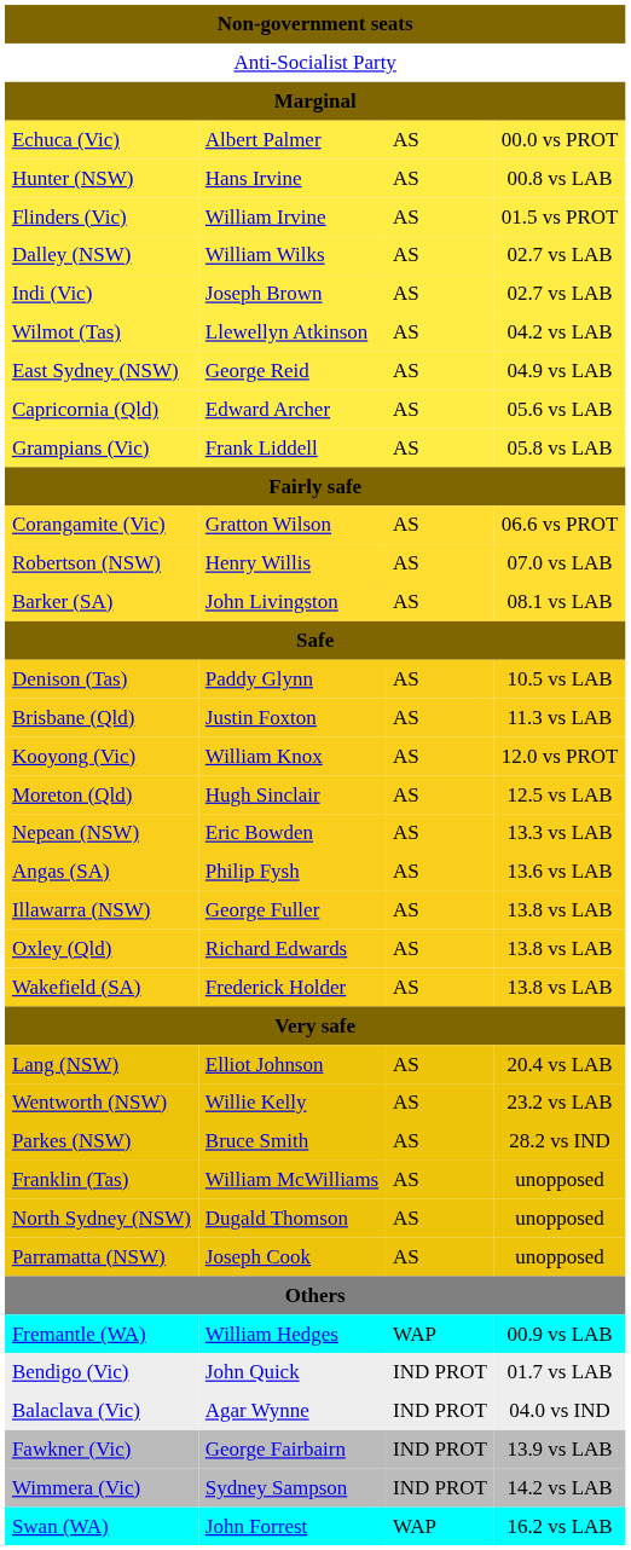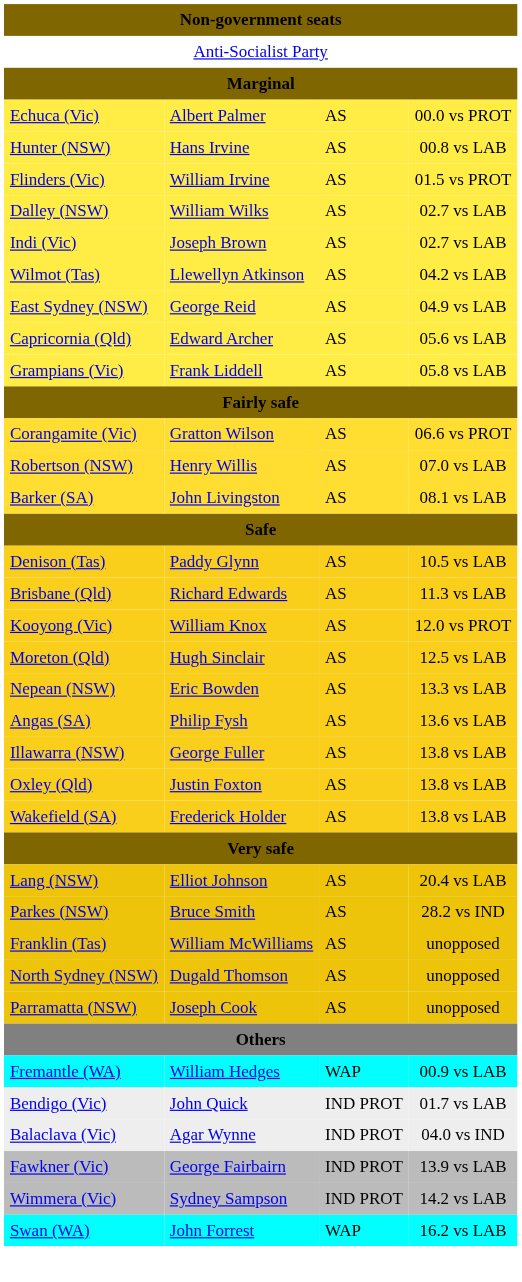Brisbane (Qld) | column 2: Justin Foxton -> Richard Edwards
Oxley (Qld) | column 2: Richard Edwards -> Justin Foxton
- row: Wentworth (NSW) | Willie Kelly | AS | 23.2 vs LAB
